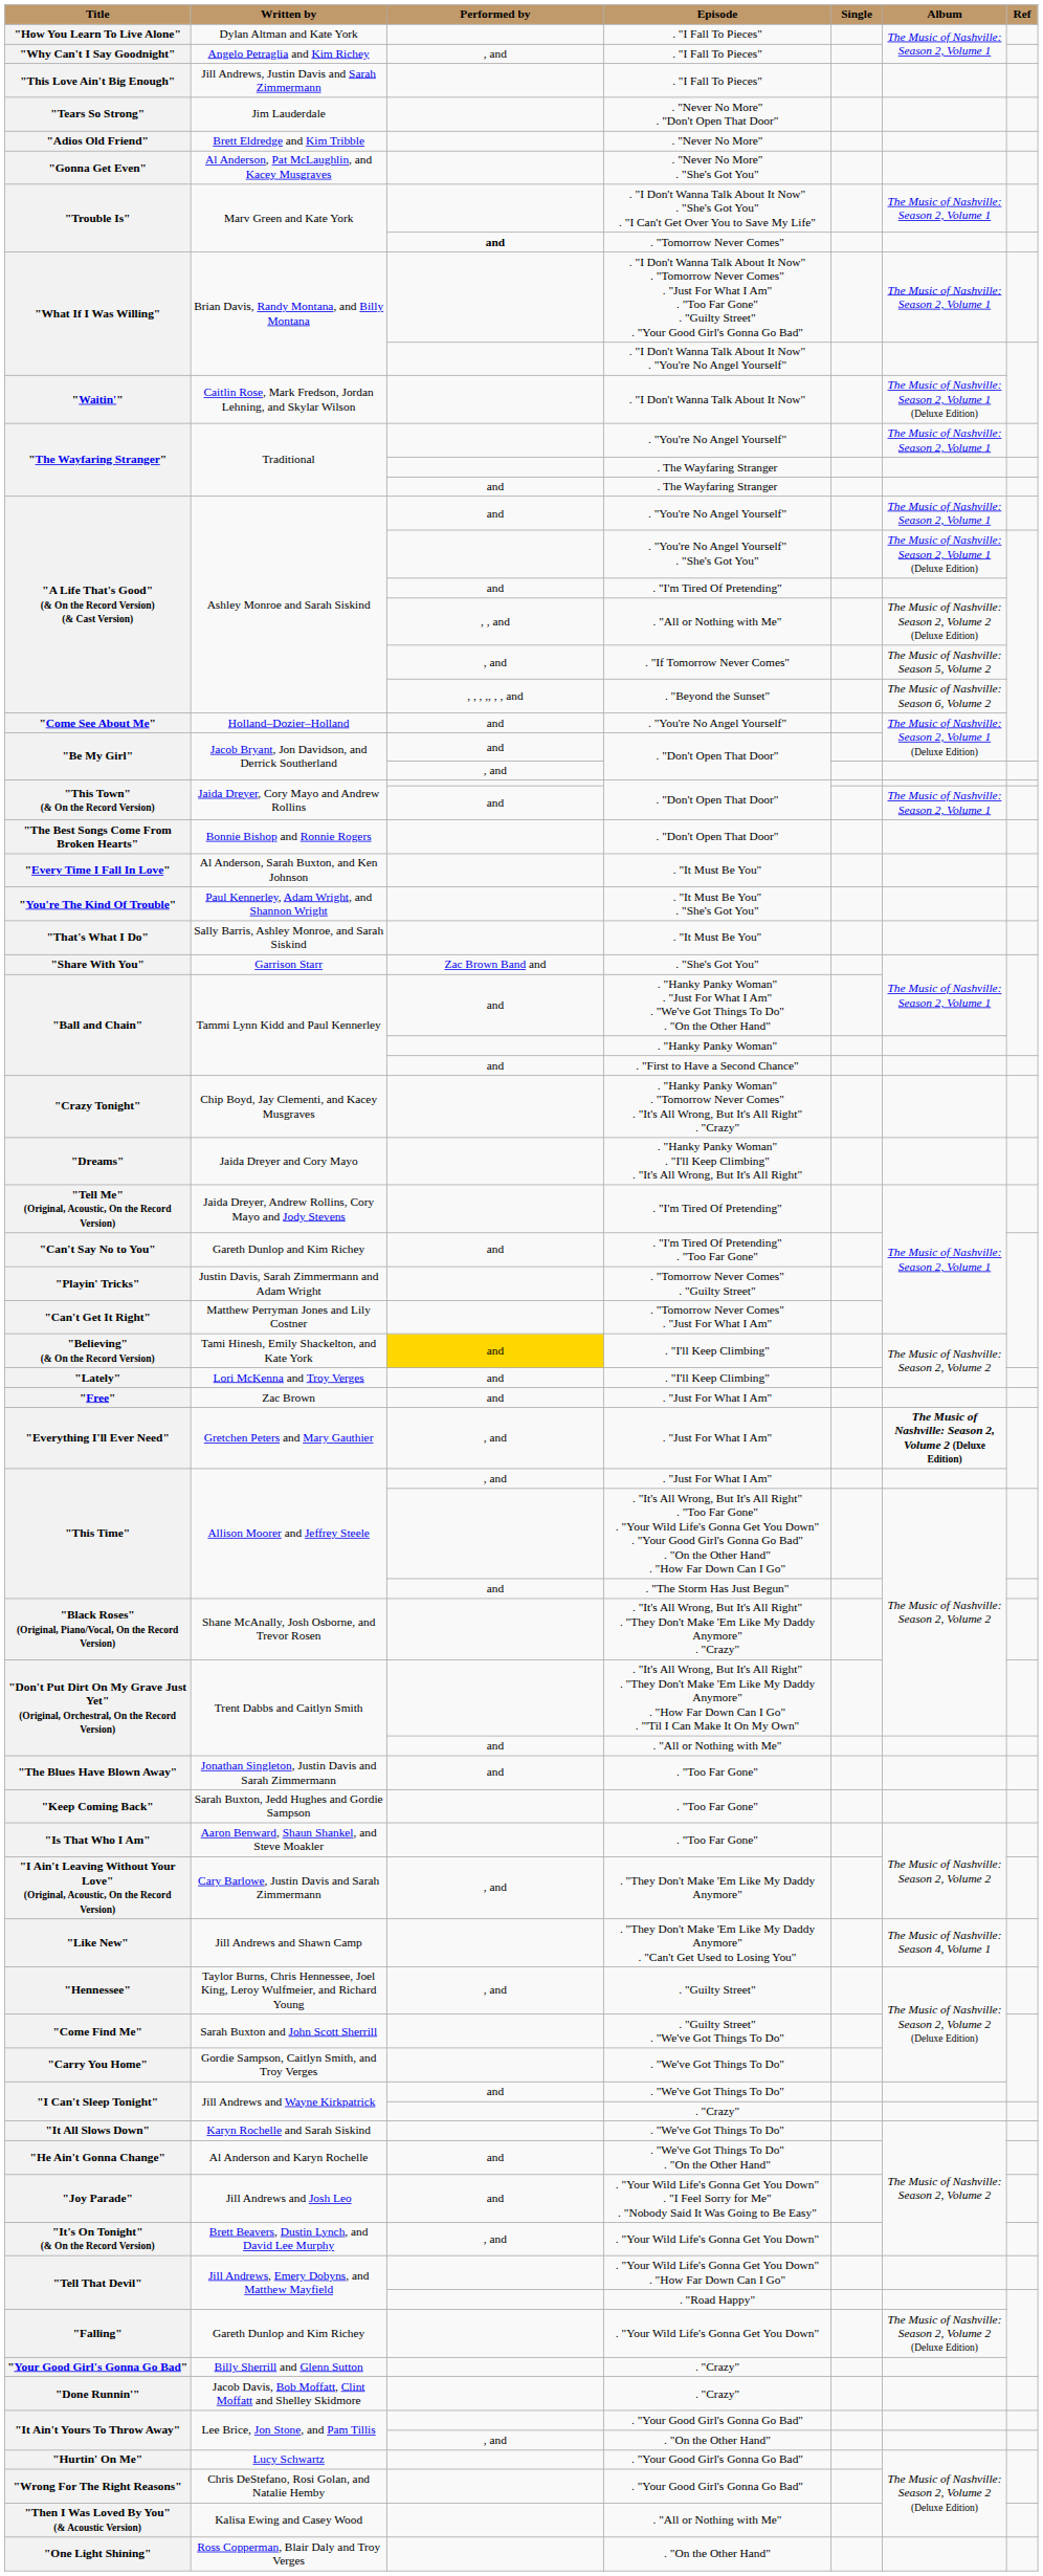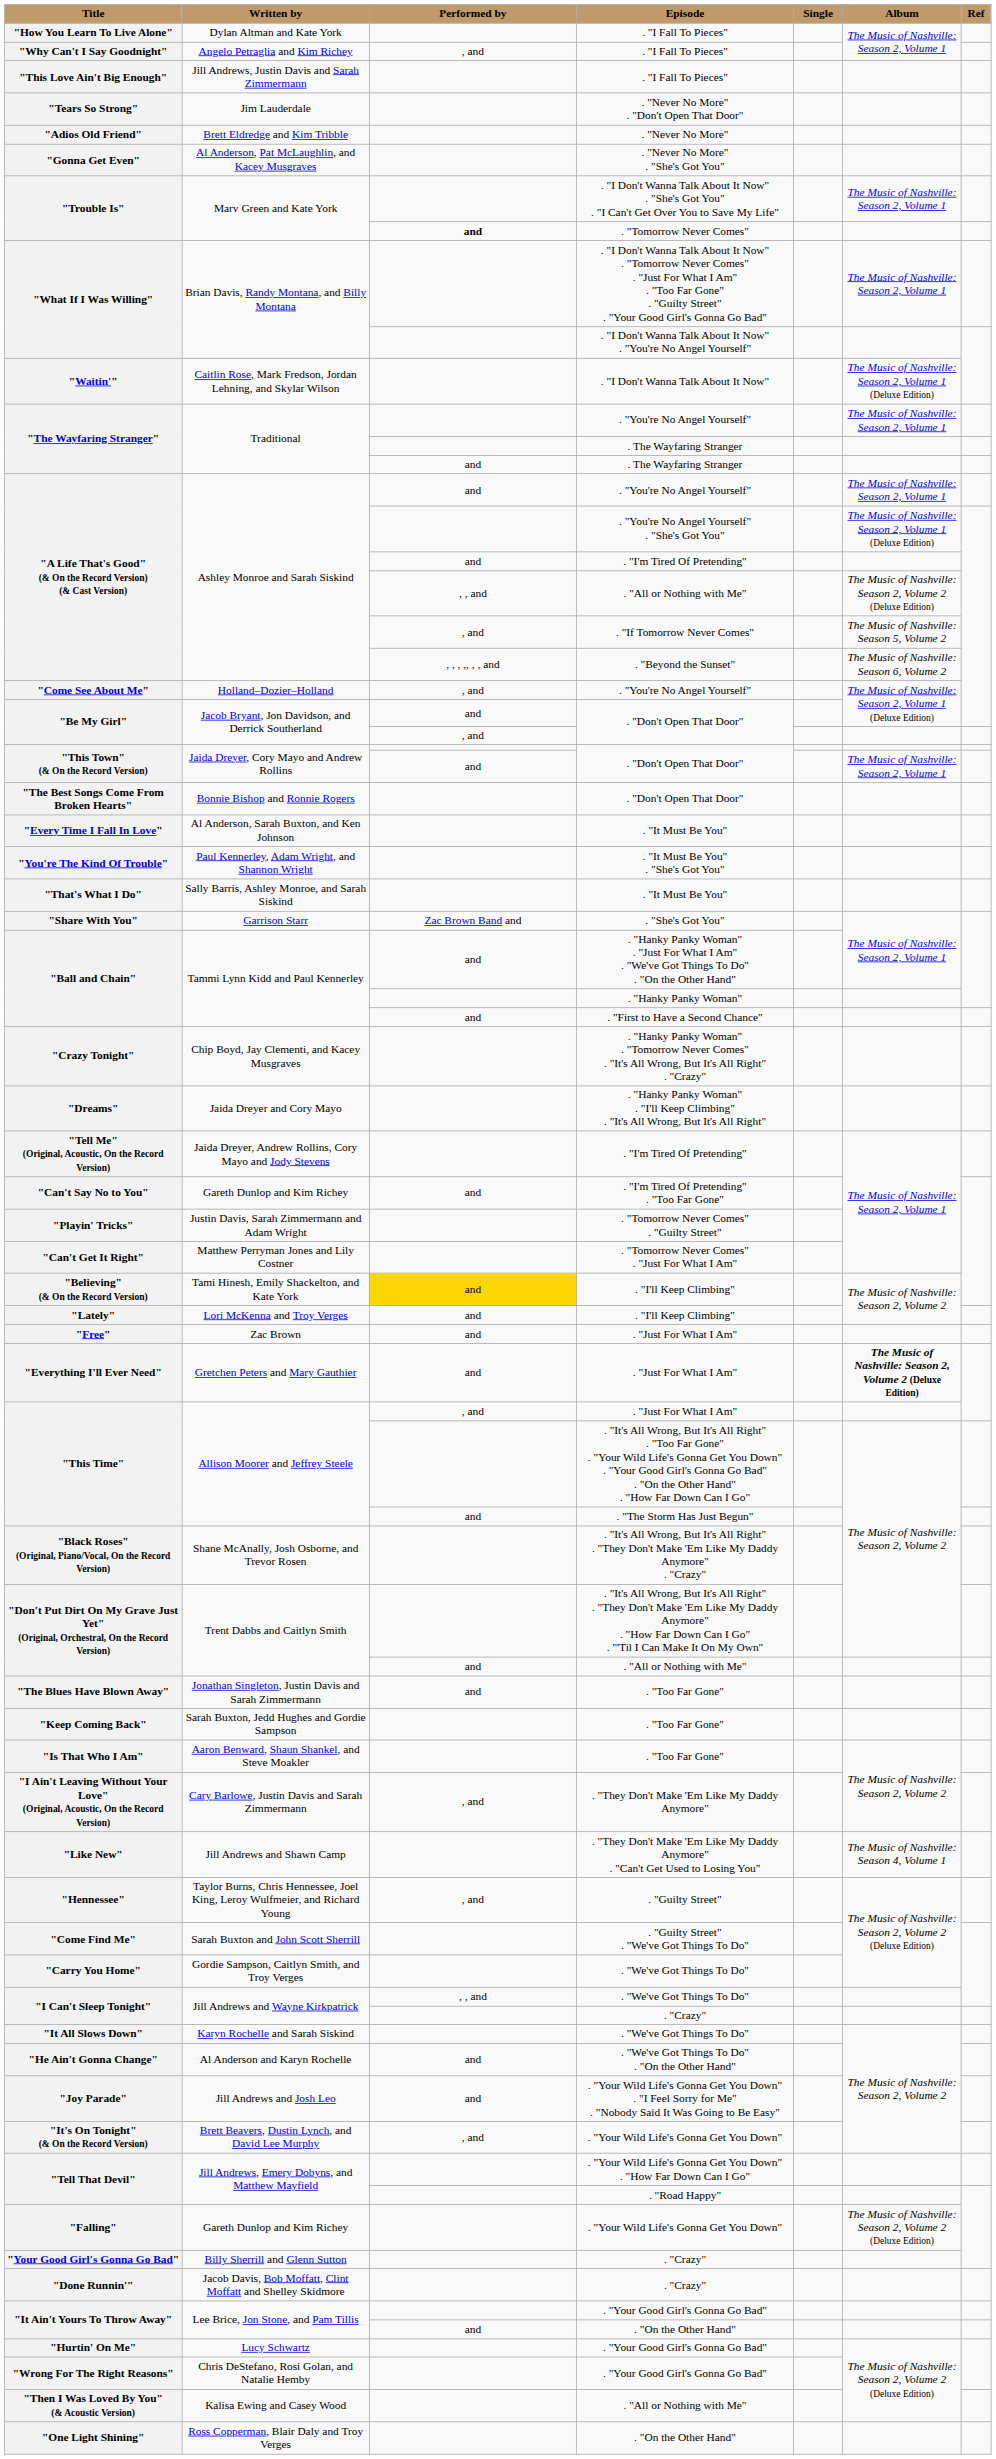"Come See About Me" | Performed by: and -> , and
"Everything I'll Ever Need" | Performed by: , and -> and
"I Can't Sleep Tonight" / . "We've Got Things To Do" | Performed by: and -> , , and
"It Ain't Yours To Throw Away" / . "On the Other Hand" | Performed by: , and -> and
